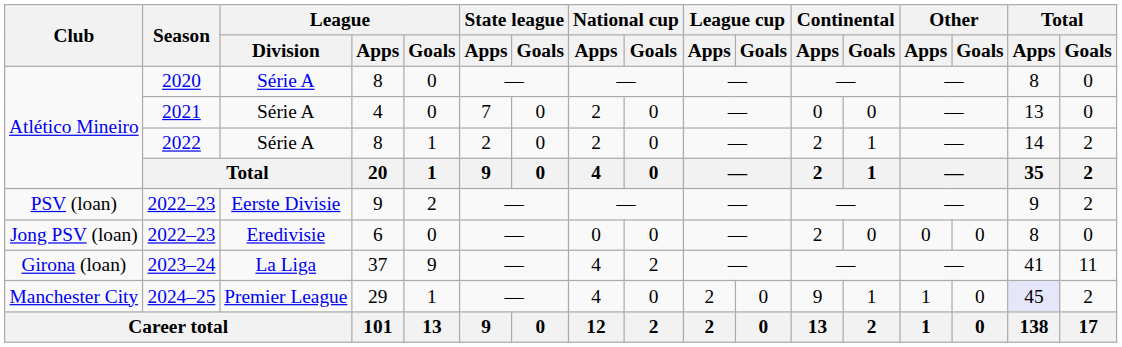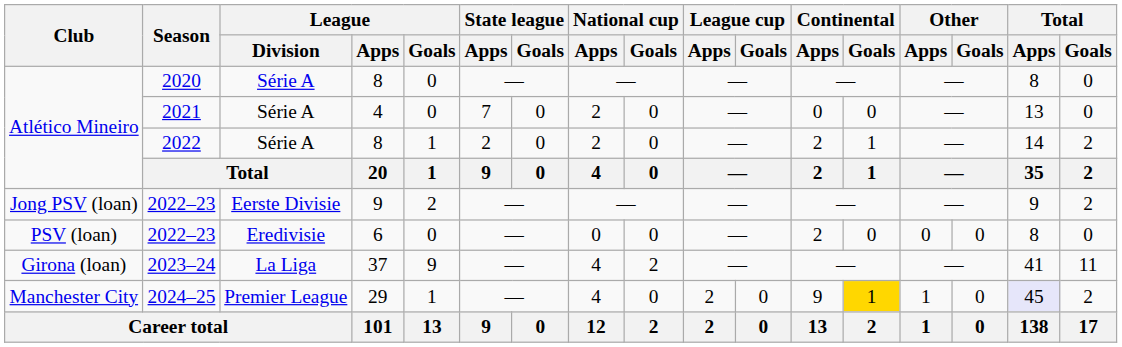2022–23 / 9 | Club: PSV (loan) -> Jong PSV (loan)
2022–23 / 6 | Club: Jong PSV (loan) -> PSV (loan)
2024–25 | Continental / Goals: no background -> gold background
